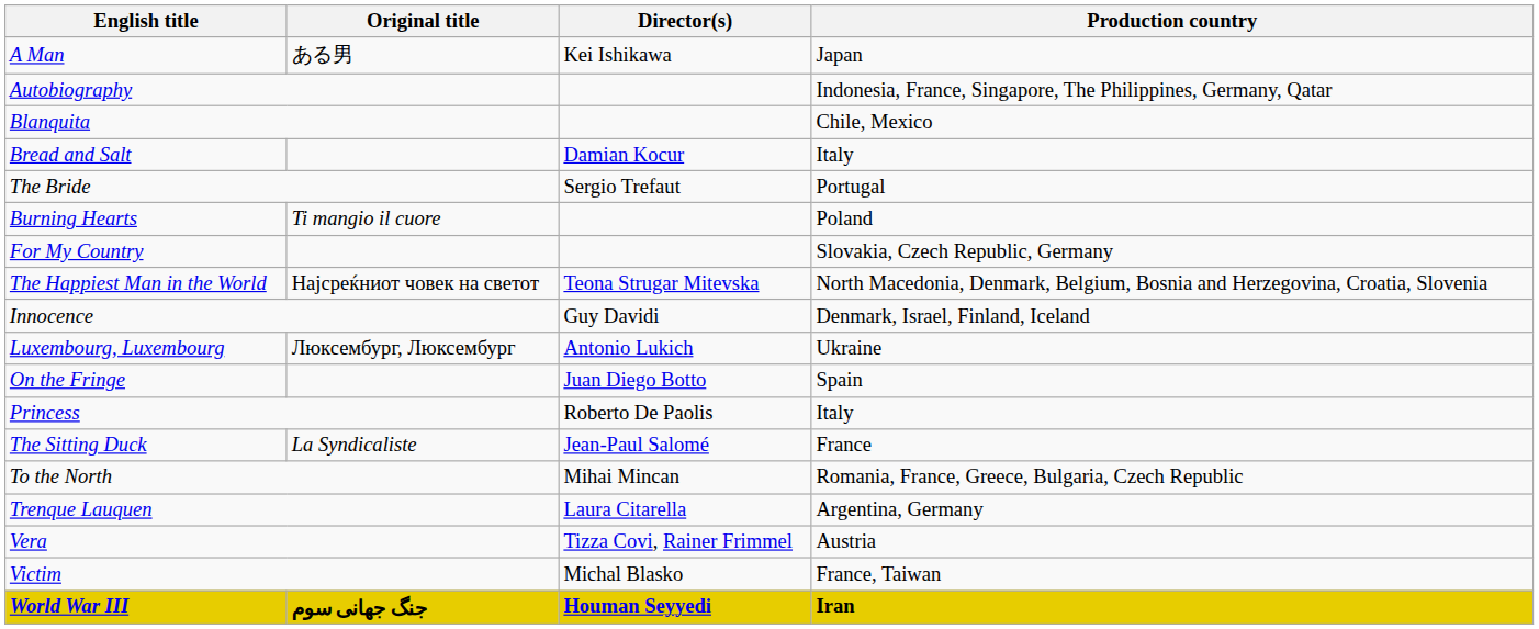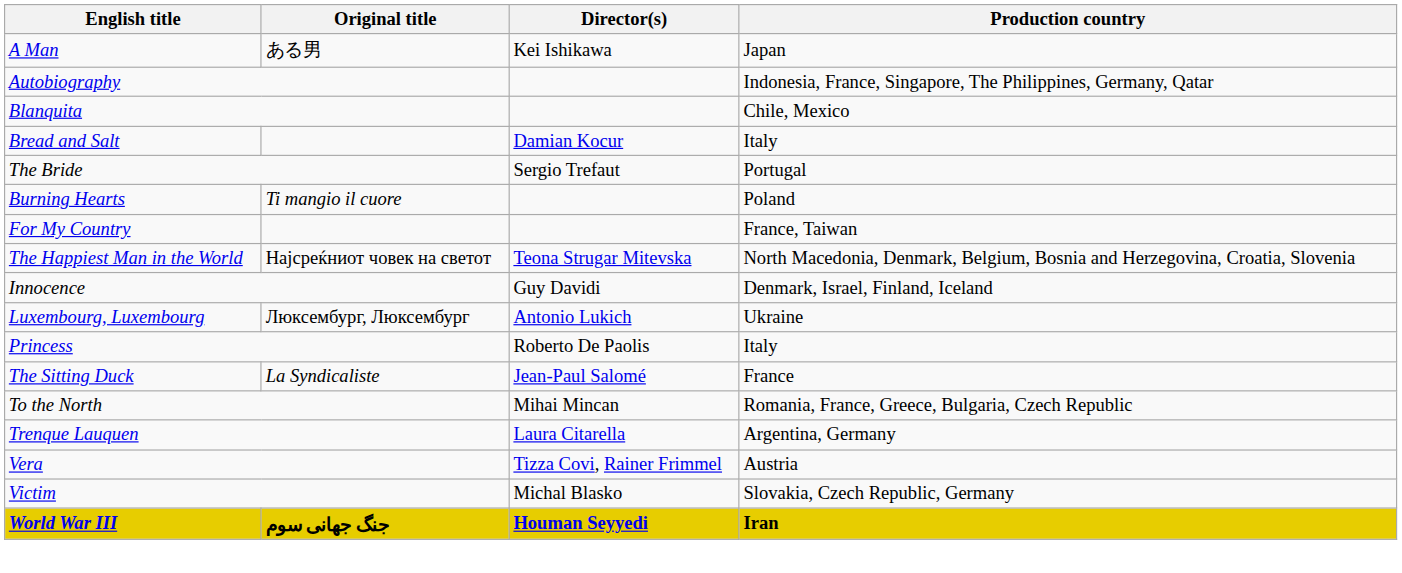For My Country | Production country: Slovakia, Czech Republic, Germany -> France, Taiwan
- row: On the Fringe | Juan Diego Botto | Spain
Victim | Production country: France, Taiwan -> Slovakia, Czech Republic, Germany
